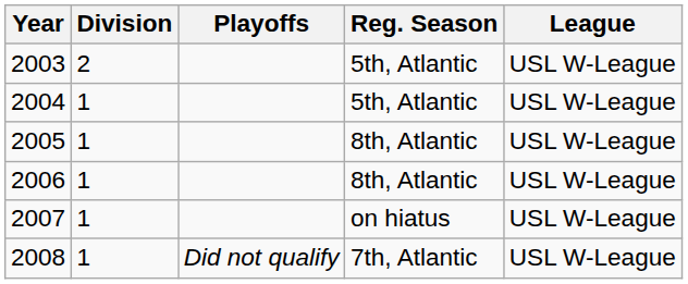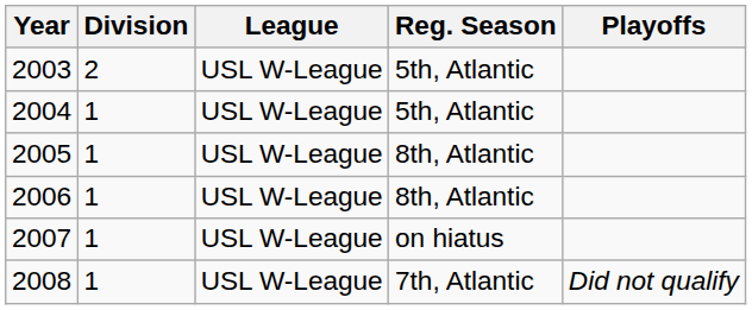columns swapped: League <-> Playoffs
